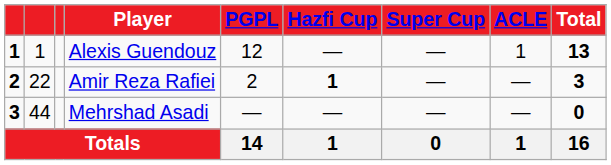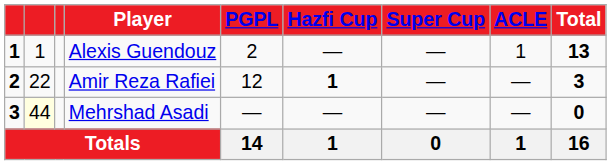Alexis Guendouz | PGPL: 12 -> 2
Amir Reza Rafiei | PGPL: 2 -> 12
Mehrshad Asadi | column 2: no background -> lightyellow background
